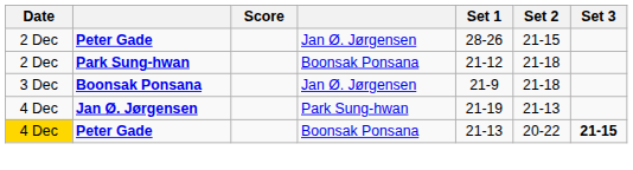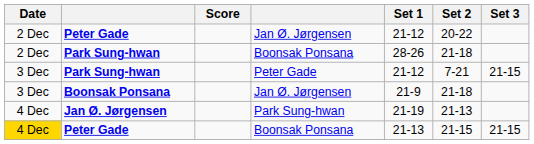Peter Gade / Jan Ø. Jørgensen | Set 1: 28-26 -> 21-12
Peter Gade / Jan Ø. Jørgensen | Set 2: 21-15 -> 20-22
Park Sung-hwan / Boonsak Ponsana | Set 1: 21-12 -> 28-26
+ row: 3 Dec | Park Sung-hwan | Peter Gade | 21-12 | 7-21 | 21-15
Peter Gade / Boonsak Ponsana | Set 2: 20-22 -> 21-15
Peter Gade / Boonsak Ponsana | Set 3: bold -> normal
